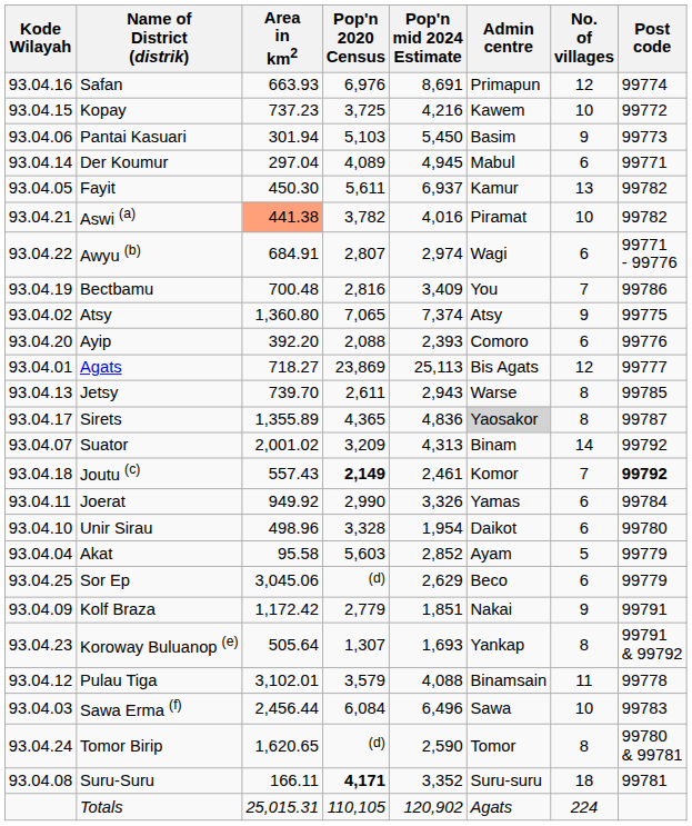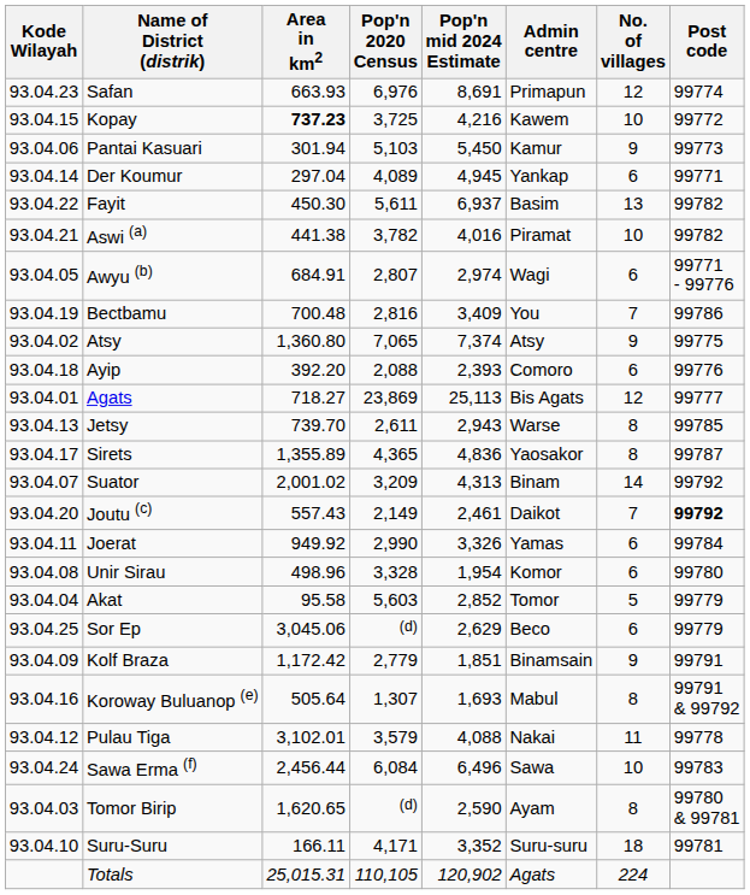Safan | Kode Wilayah: 93.04.16 -> 93.04.23
Kopay | Area in km2: normal -> bold
Pantai Kasuari | Admin centre: Basim -> Kamur
Der Koumur | Admin centre: Mabul -> Yankap
Fayit | Kode Wilayah: 93.04.05 -> 93.04.22
Fayit | Admin centre: Kamur -> Basim
Aswi (a) | Area in km2: lightsalmon background -> no background
Awyu (b) | Kode Wilayah: 93.04.22 -> 93.04.05
Ayip | Kode Wilayah: 93.04.20 -> 93.04.18
Sirets | Admin centre: lightgrey background -> no background
Joutu (c) | Kode Wilayah: 93.04.18 -> 93.04.20
Joutu (c) | Pop'n 2020 Census: bold -> normal
Joutu (c) | Admin centre: Komor -> Daikot
Unir Sirau | Kode Wilayah: 93.04.10 -> 93.04.08
Unir Sirau | Admin centre: Daikot -> Komor
Akat | Admin centre: Ayam -> Tomor
Kolf Braza | Admin centre: Nakai -> Binamsain
Koroway Buluanop (e) | Kode Wilayah: 93.04.23 -> 93.04.16
Koroway Buluanop (e) | Admin centre: Yankap -> Mabul
Pulau Tiga | Admin centre: Binamsain -> Nakai
Sawa Erma (f) | Kode Wilayah: 93.04.03 -> 93.04.24
Tomor Birip | Kode Wilayah: 93.04.24 -> 93.04.03
Tomor Birip | Admin centre: Tomor -> Ayam
Suru-Suru | Kode Wilayah: 93.04.08 -> 93.04.10
Suru-Suru | Pop'n 2020 Census: bold -> normal
